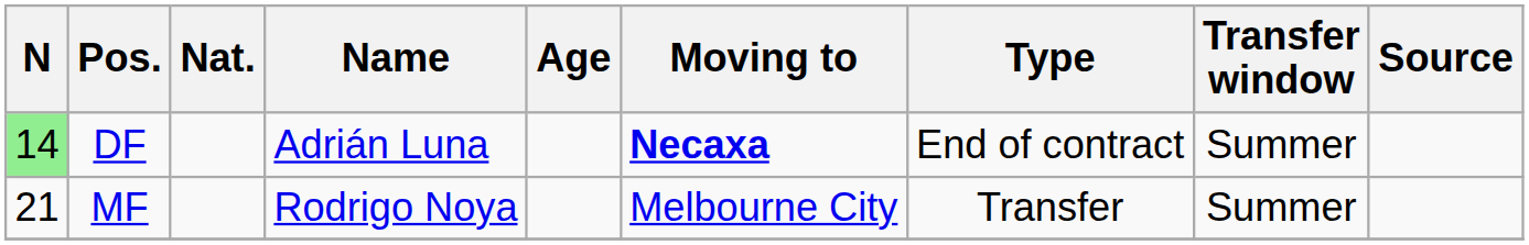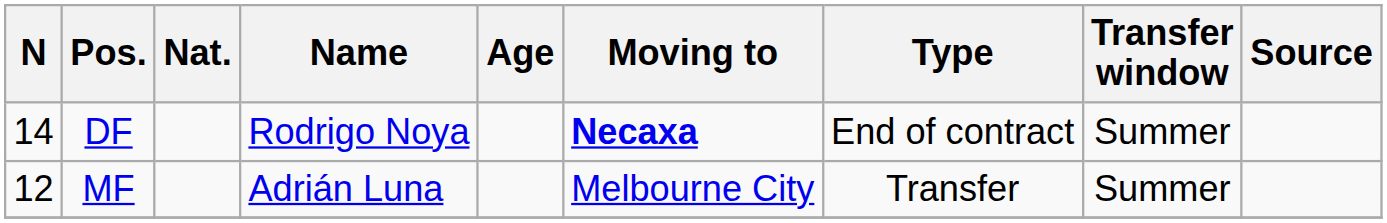DF | N: lightgreen background -> no background
DF | Name: Adrián Luna -> Rodrigo Noya
MF | N: 21 -> 12
MF | Name: Rodrigo Noya -> Adrián Luna
